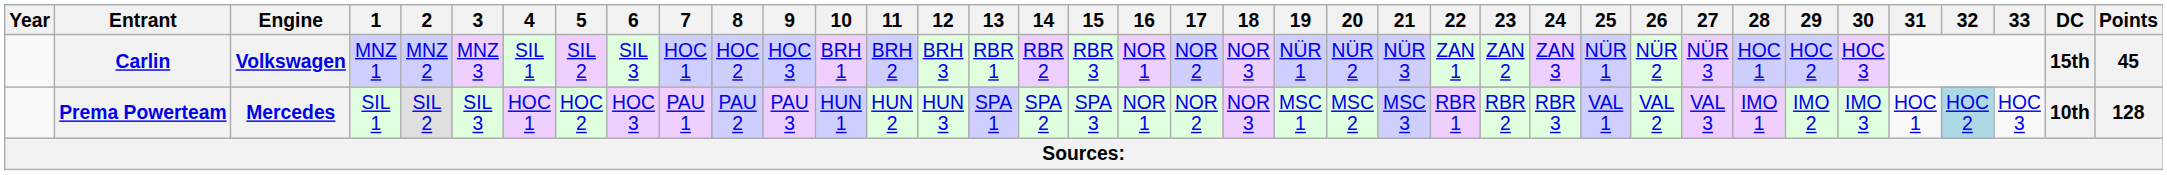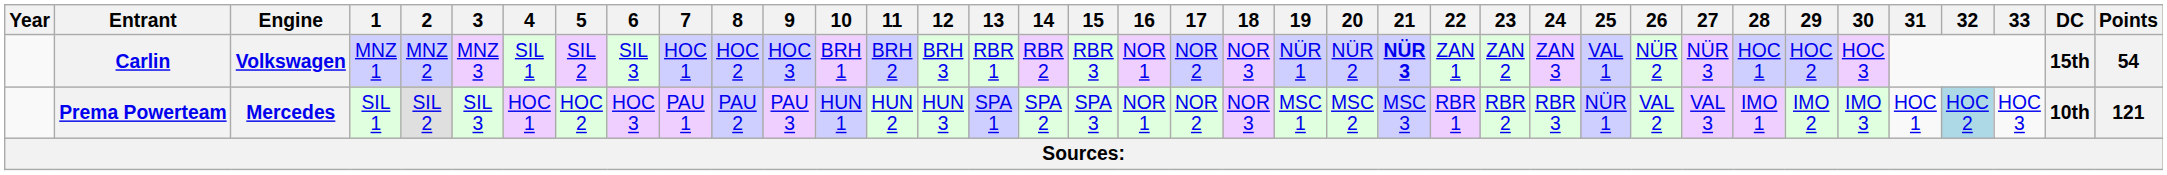Carlin | 21: normal -> bold
Carlin | 25: NÜR 1 -> VAL 1
Carlin | Points: 45 -> 54
Prema Powerteam | 25: VAL 1 -> NÜR 1
Prema Powerteam | Points: 128 -> 121
